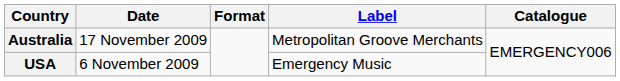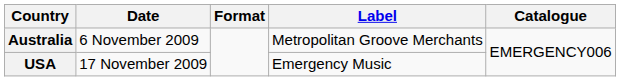Australia | Date: 17 November 2009 -> 6 November 2009
USA | Date: 6 November 2009 -> 17 November 2009
